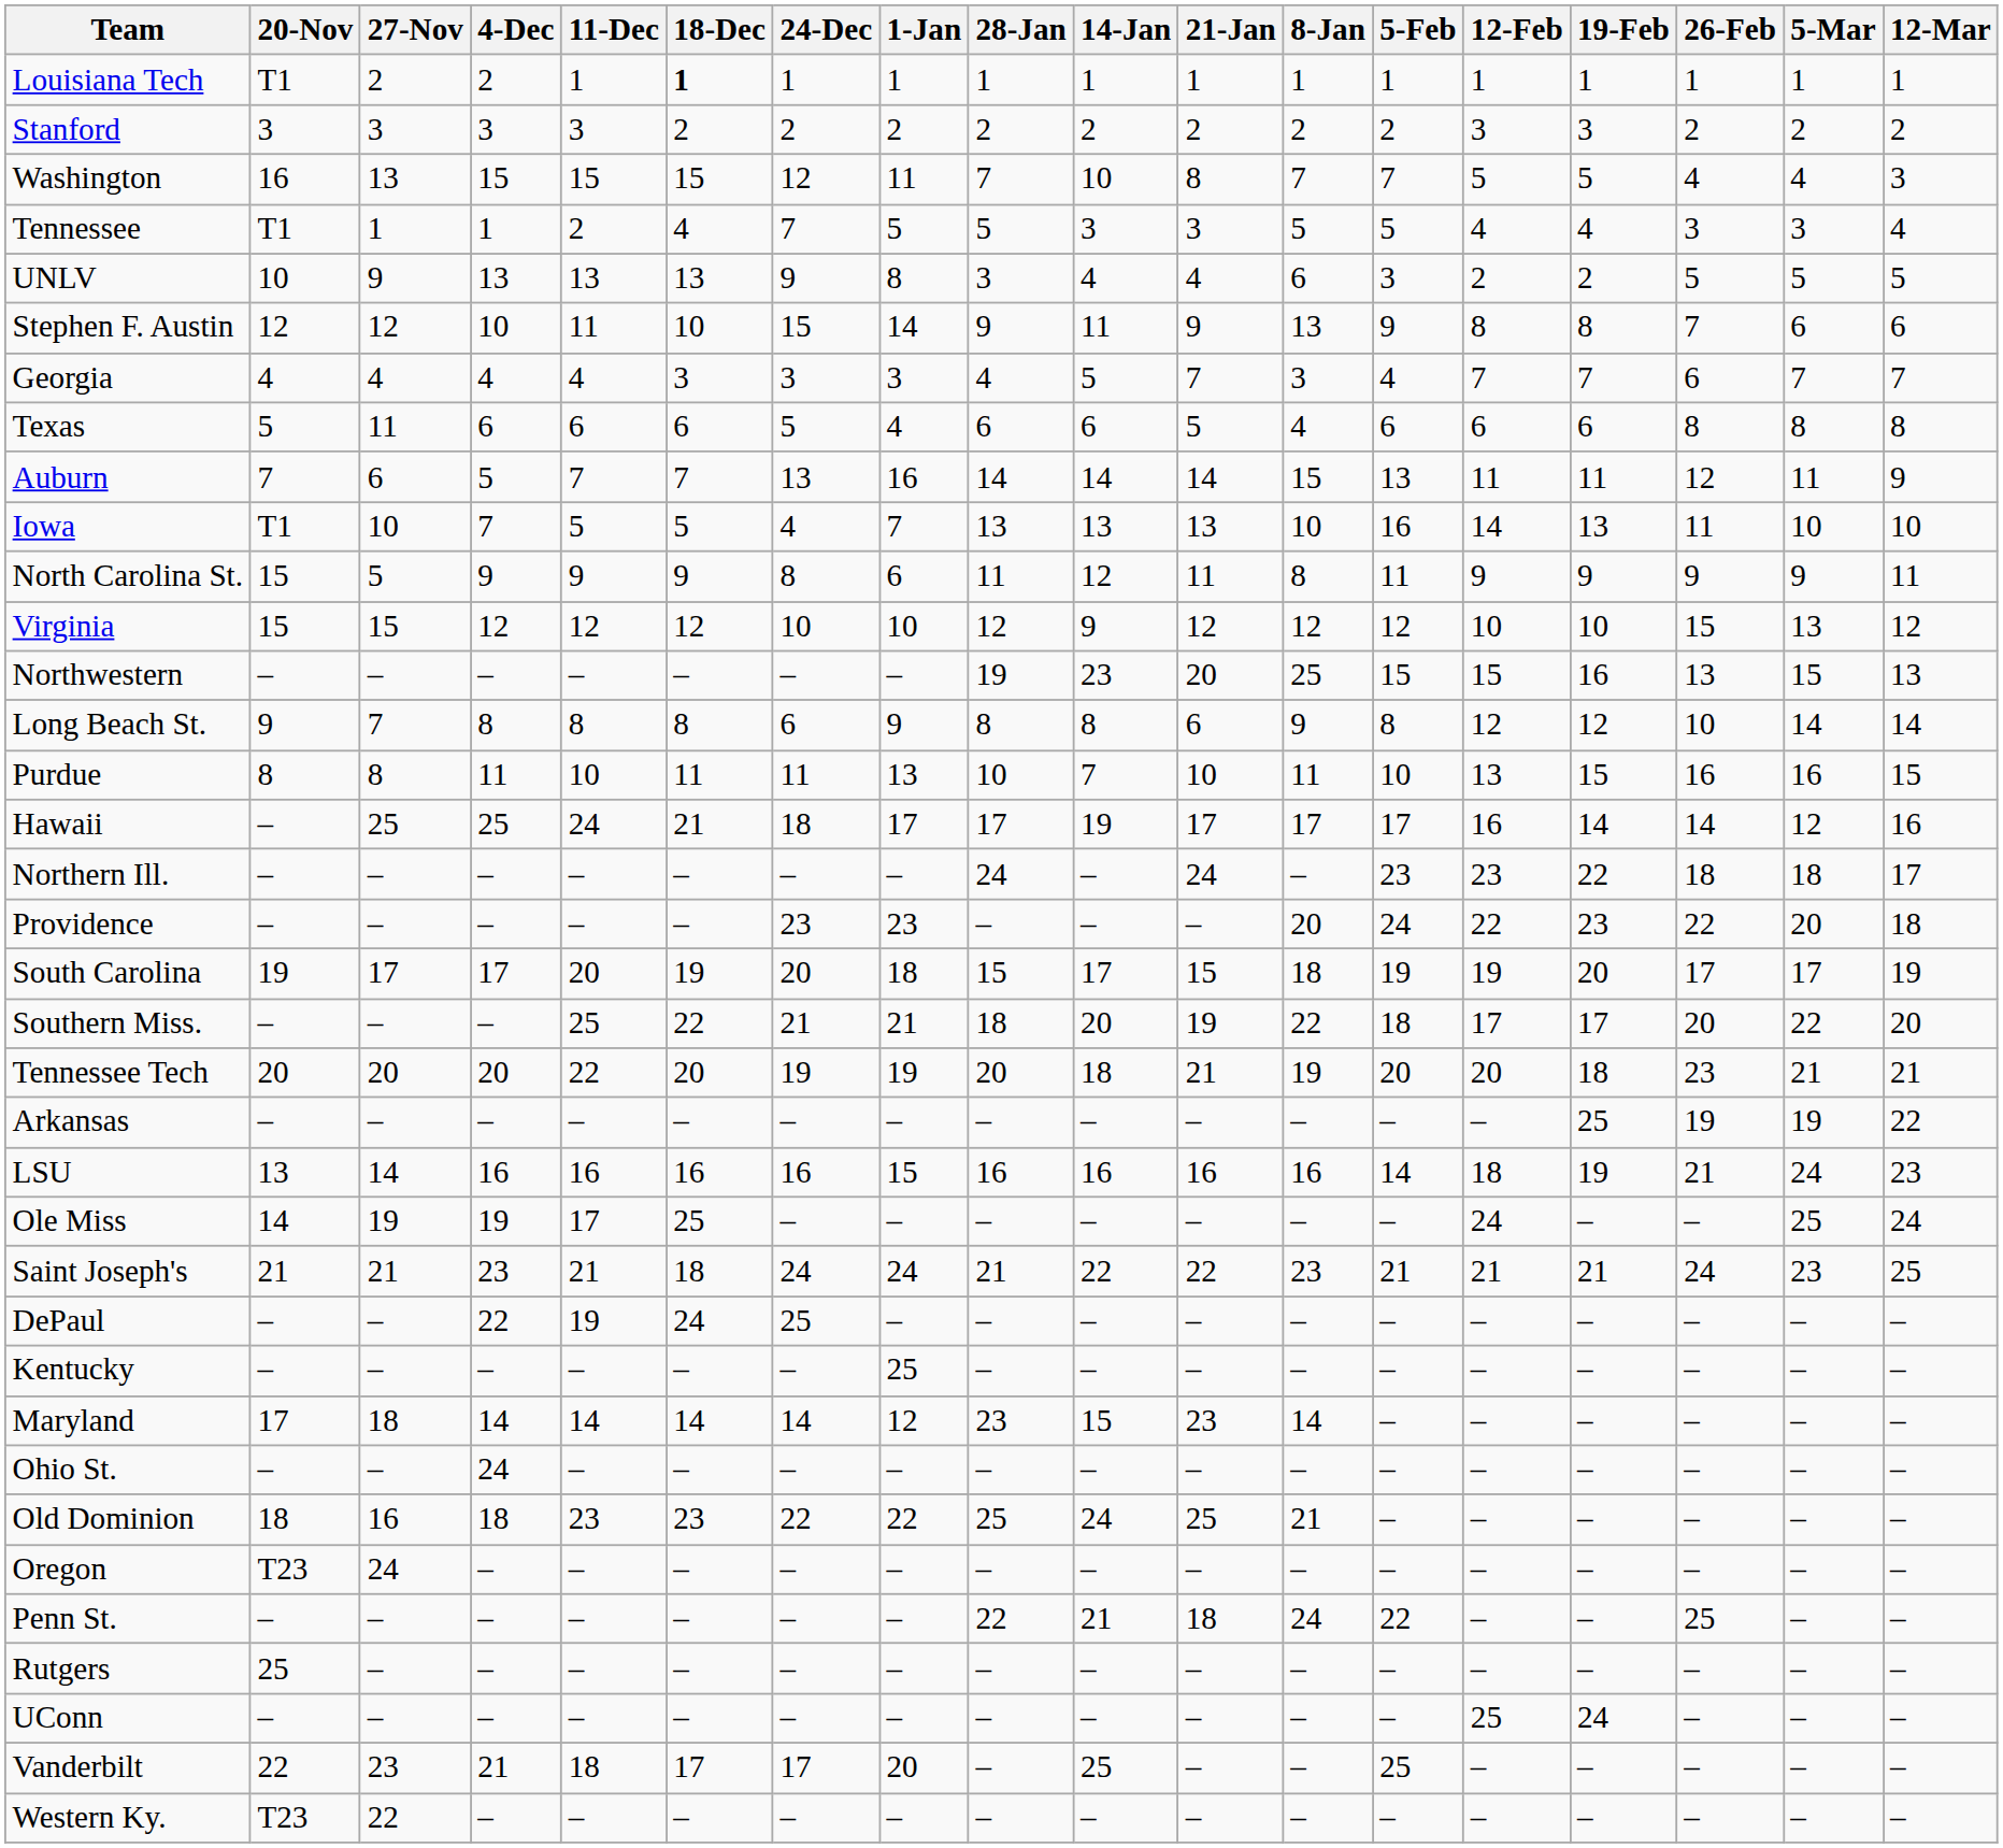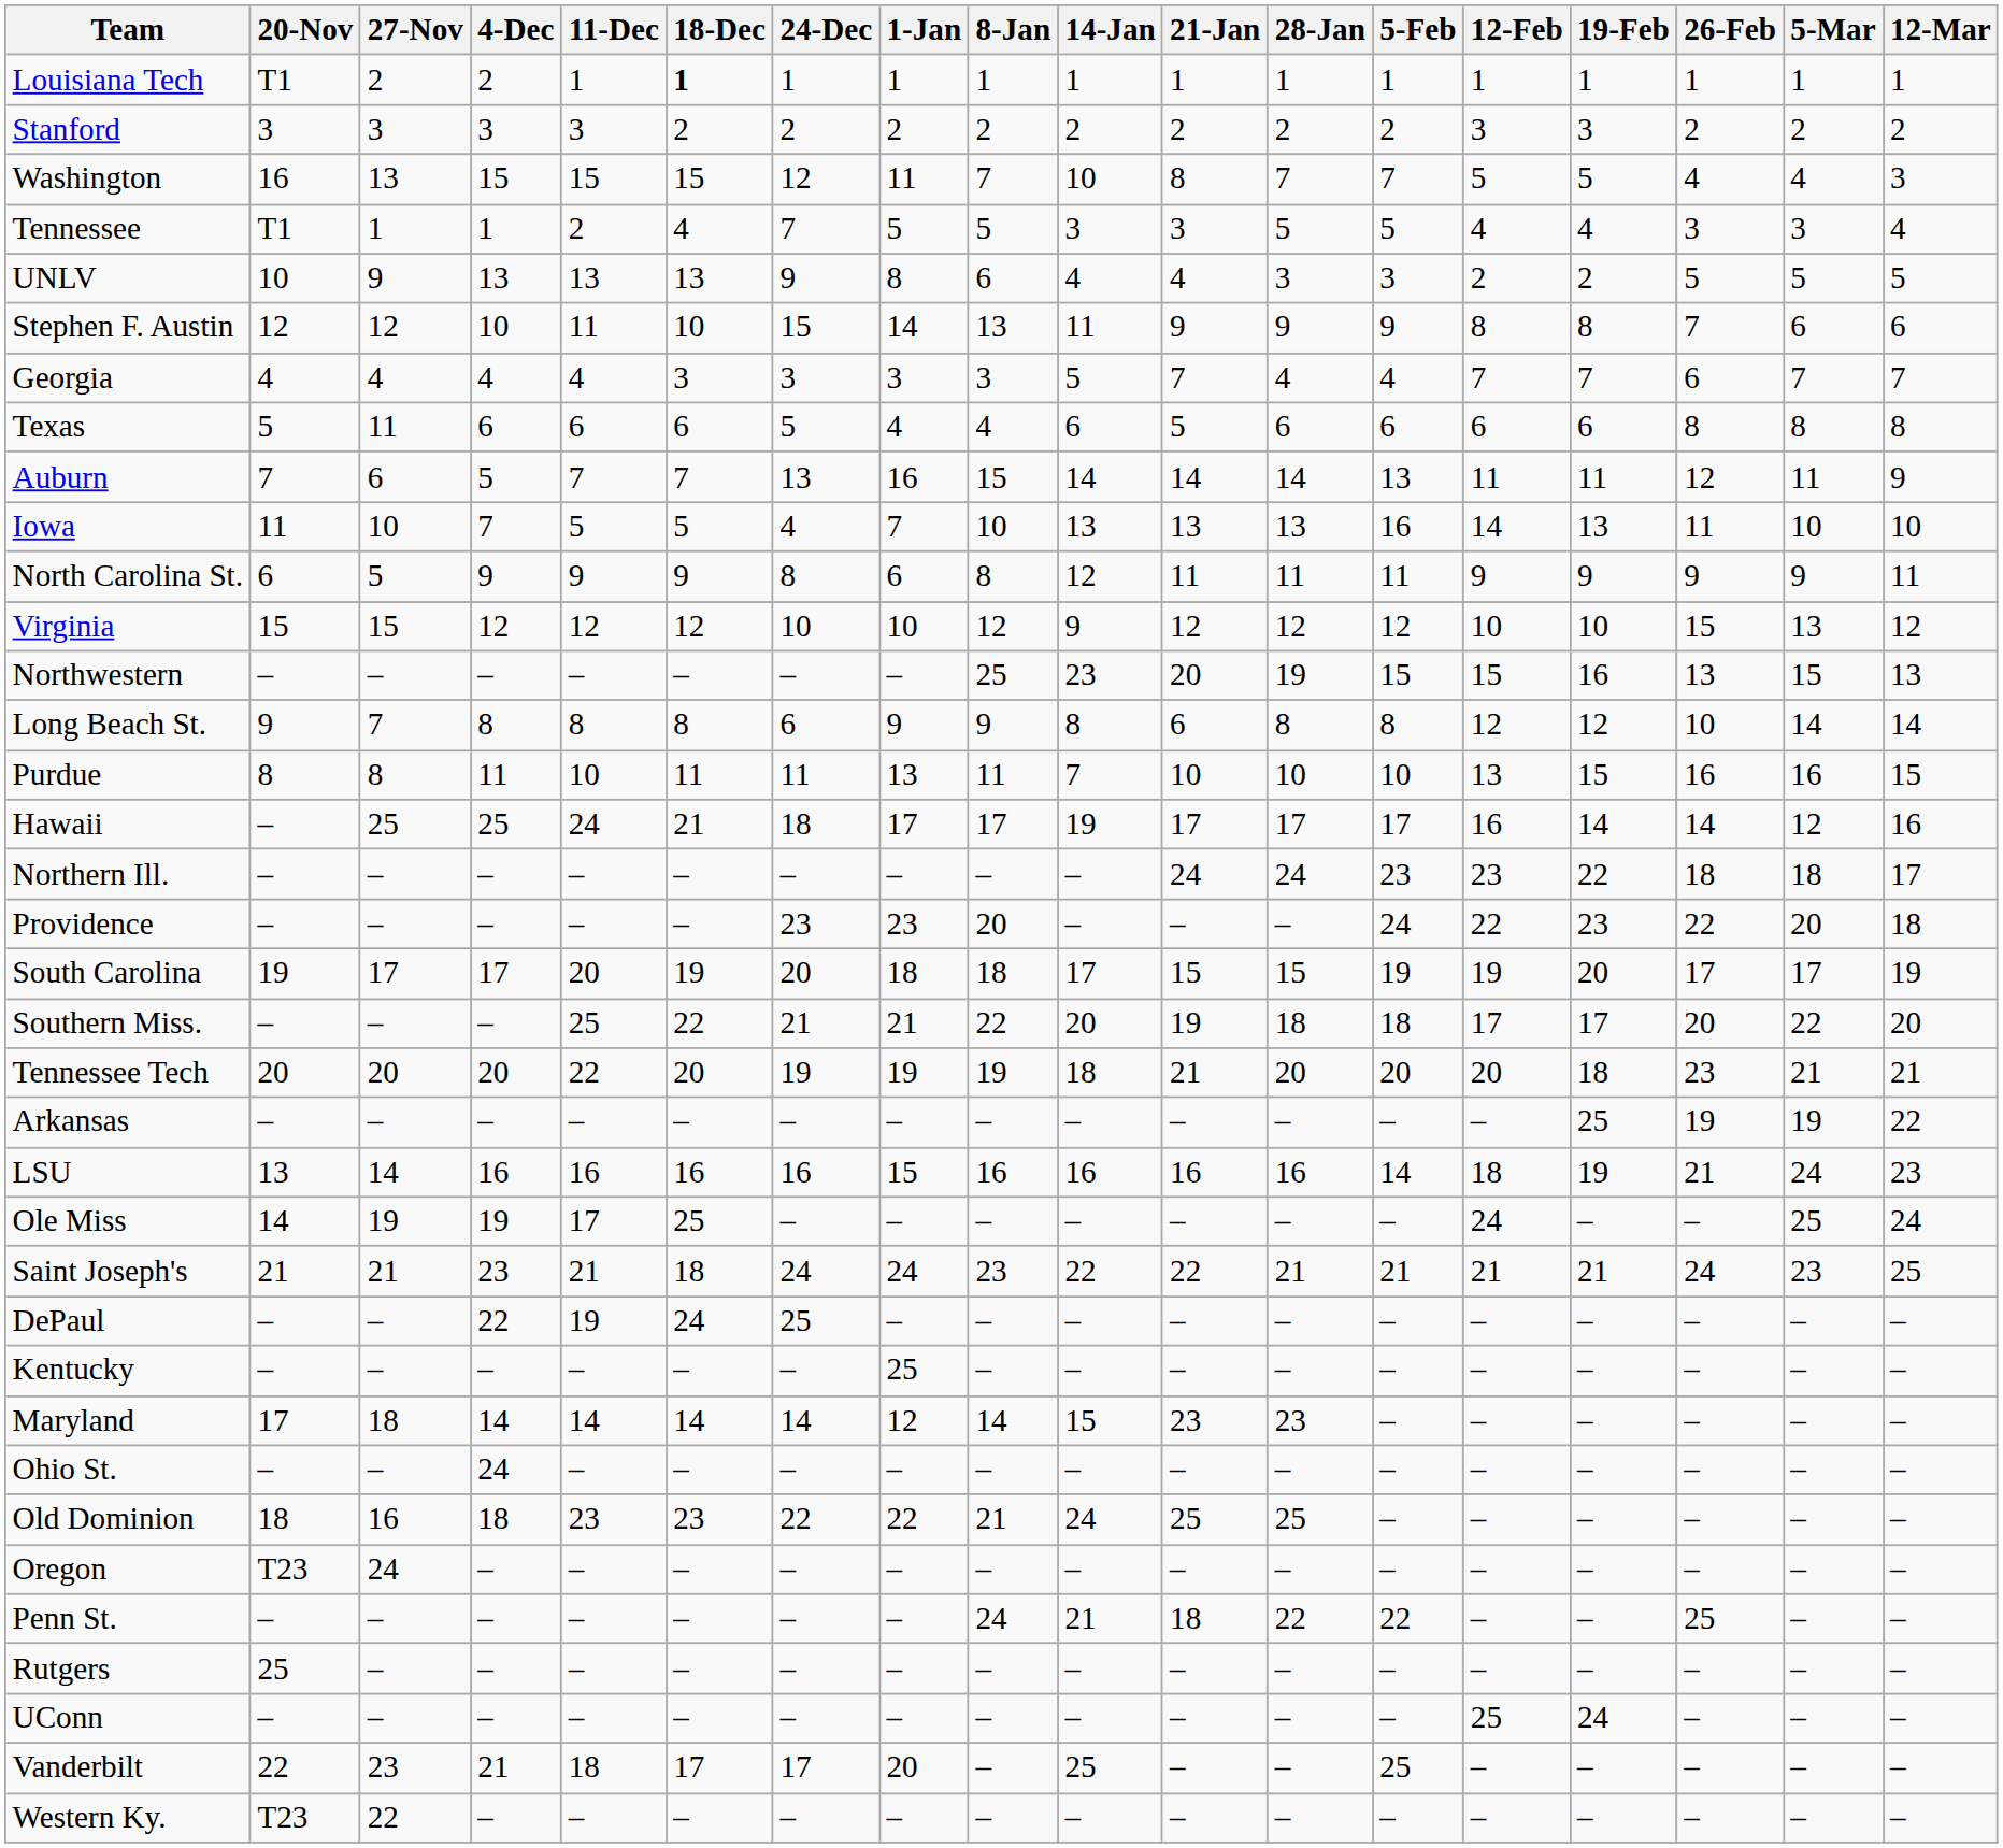columns swapped: 8-Jan <-> 28-Jan
Iowa | 20-Nov: T1 -> 11
North Carolina St. | 20-Nov: 15 -> 6
